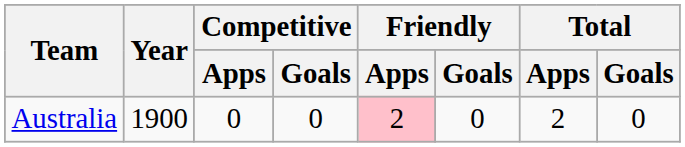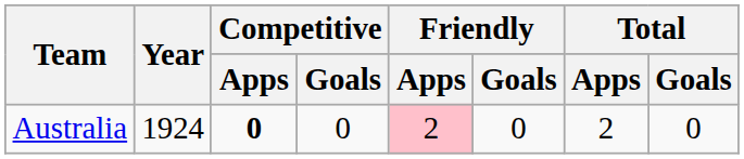Australia | Year: 1900 -> 1924
Australia | Competitive / Apps: normal -> bold
